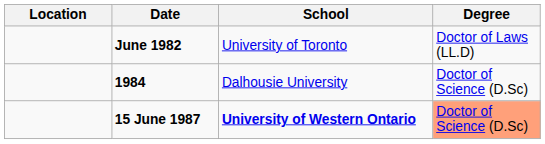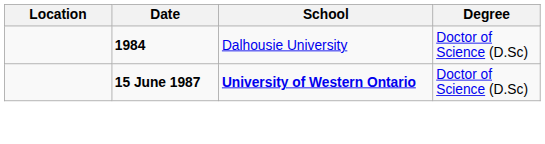- row: June 1982 | University of Toronto | Doctor of Laws (LL.D)
15 June 1987 | Degree: lightsalmon background -> no background
